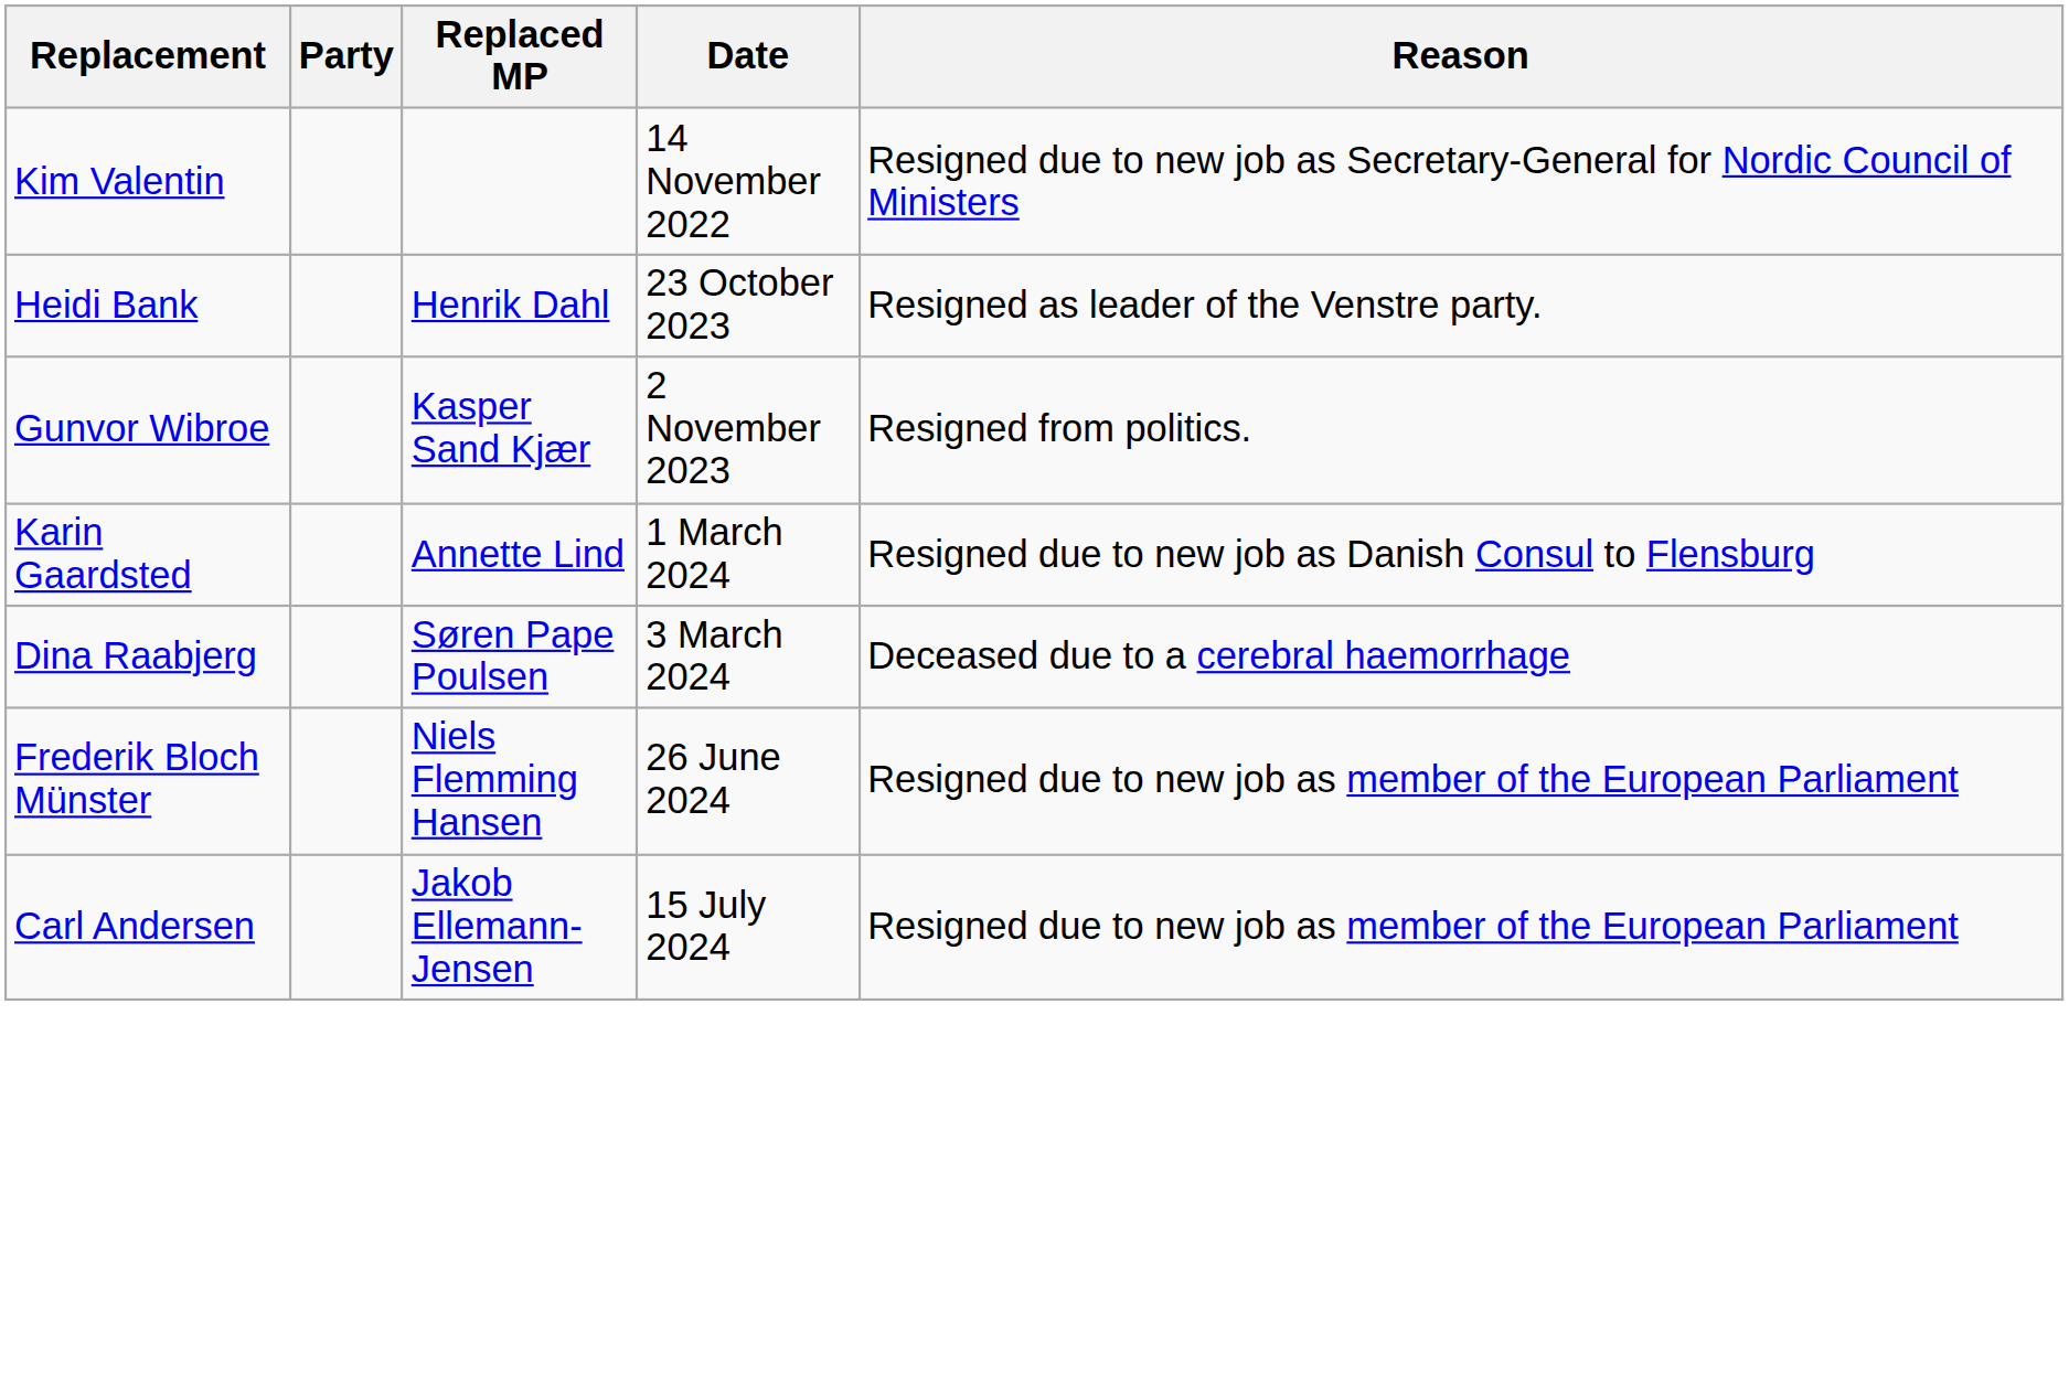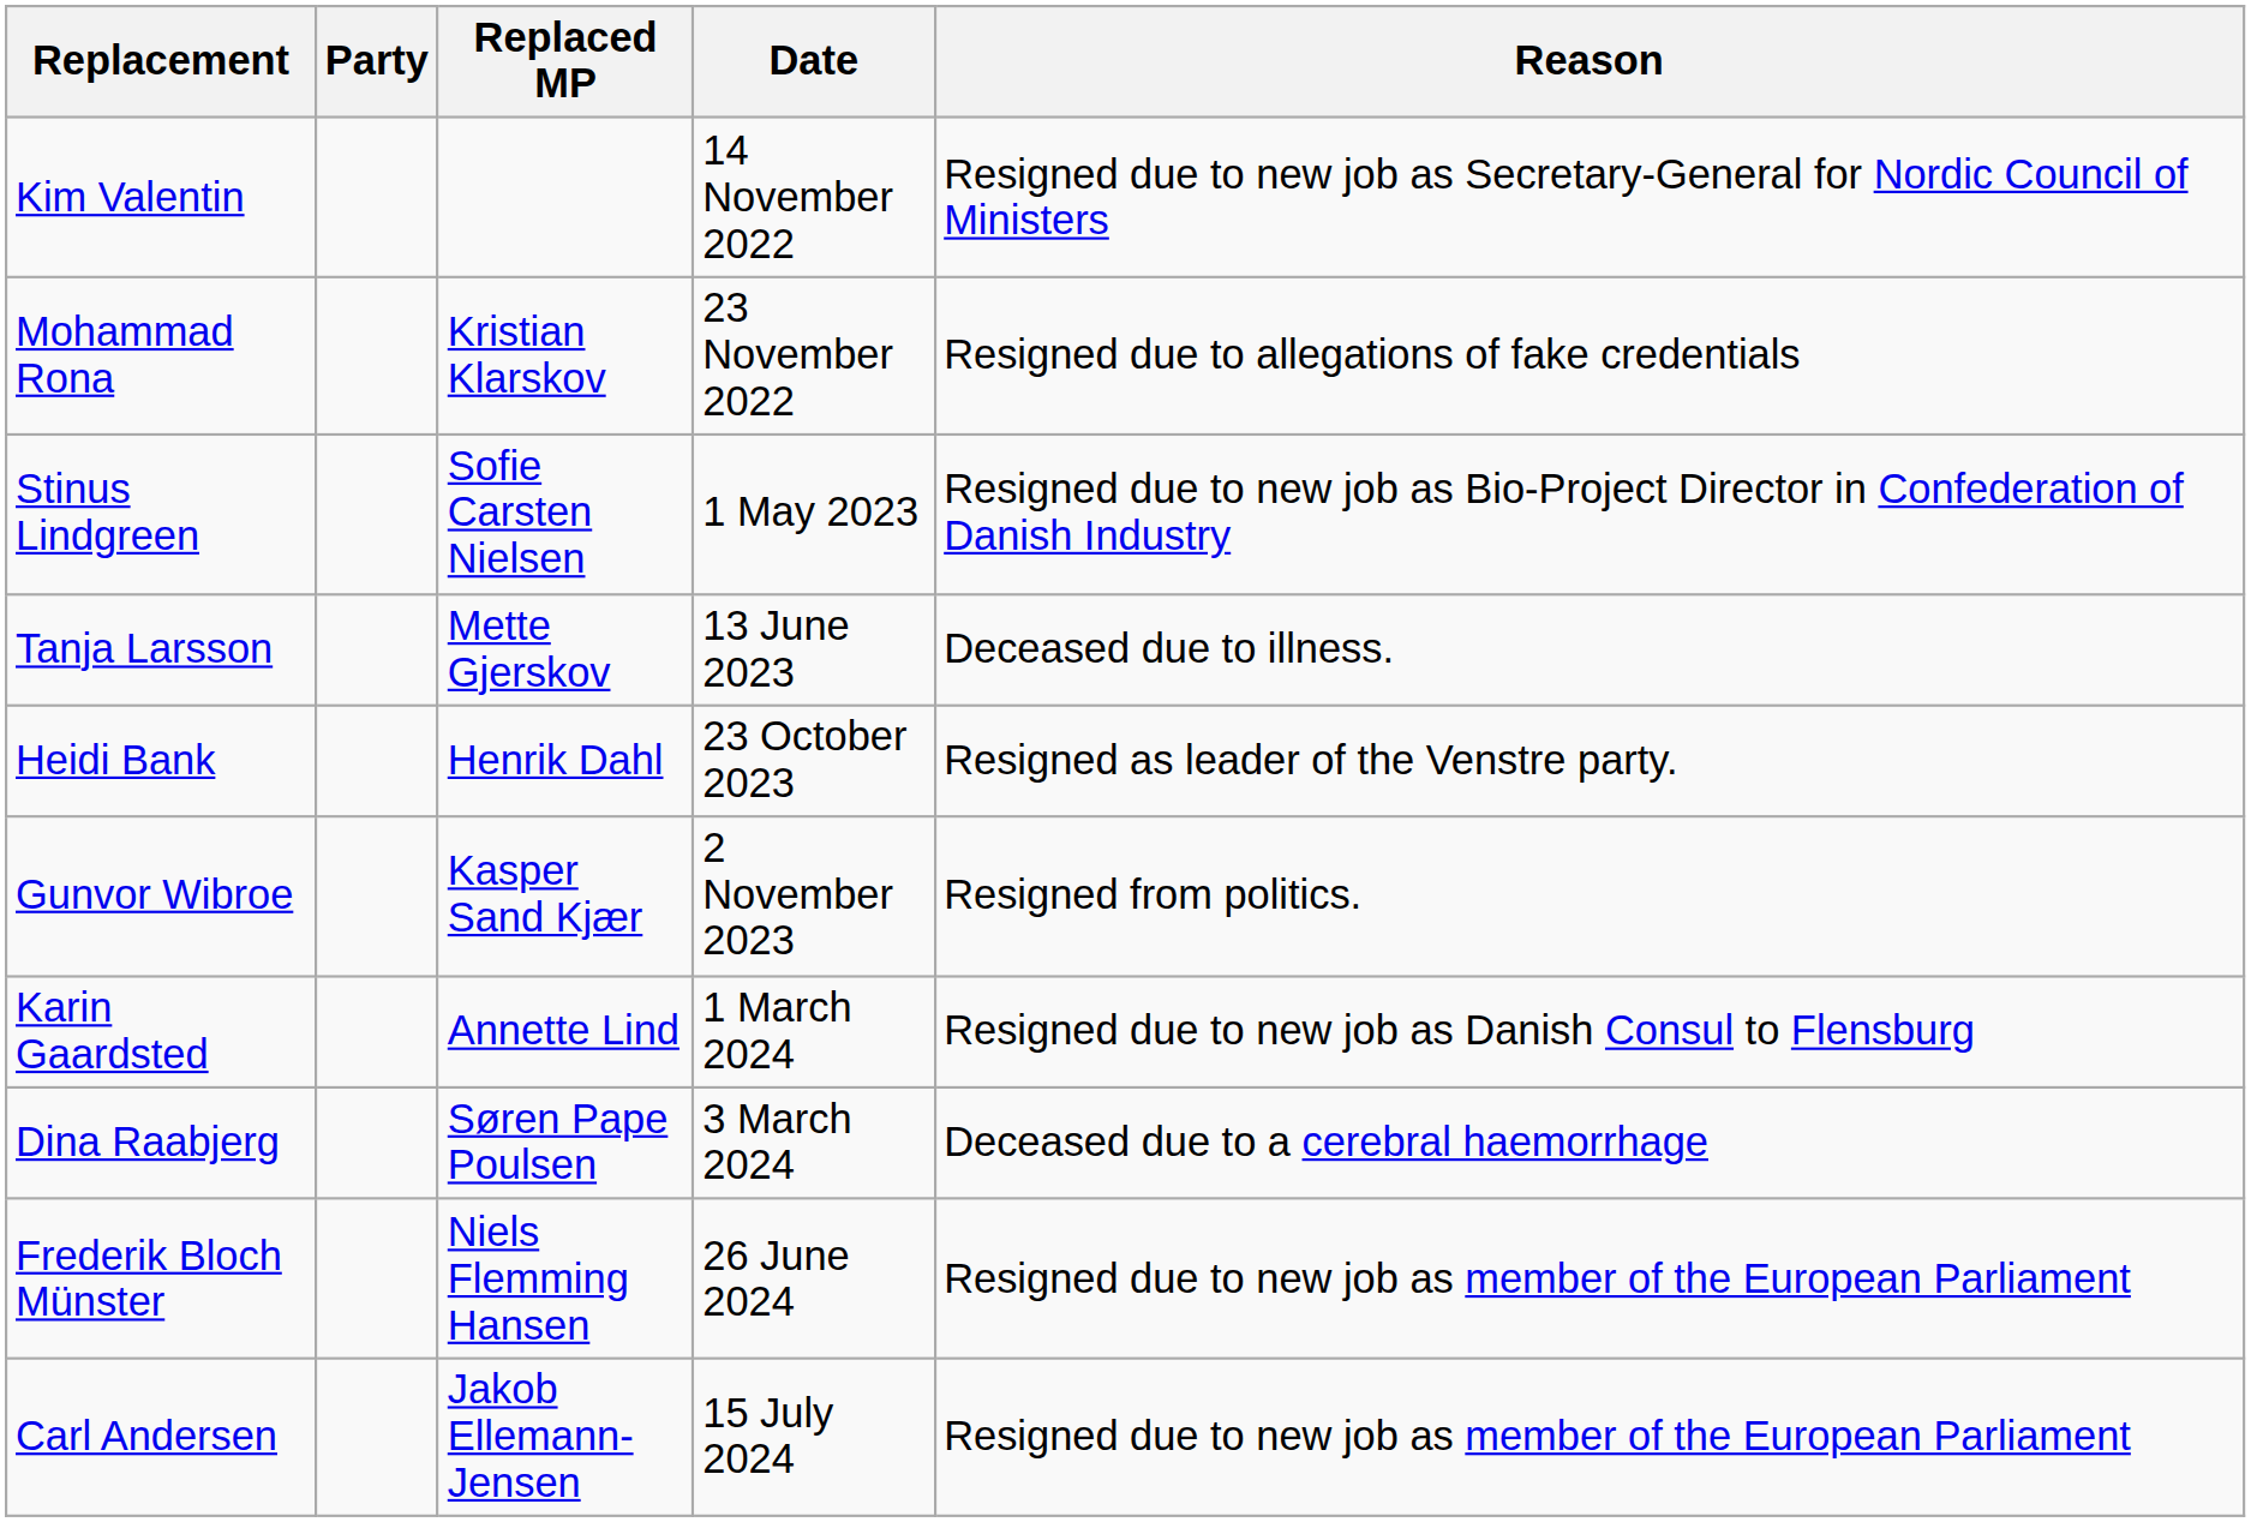+ row: Mohammad Rona | Kristian Klarskov | 23 November 2022 | Resigned due to allegations of fake credentials
+ row: Stinus Lindgreen | Sofie Carsten Nielsen | 1 May 2023 | Resigned due to new job as Bio-Project Director in Confederation of Danish Industry
+ row: Tanja Larsson | Mette Gjerskov | 13 June 2023 | Deceased due to illness.
